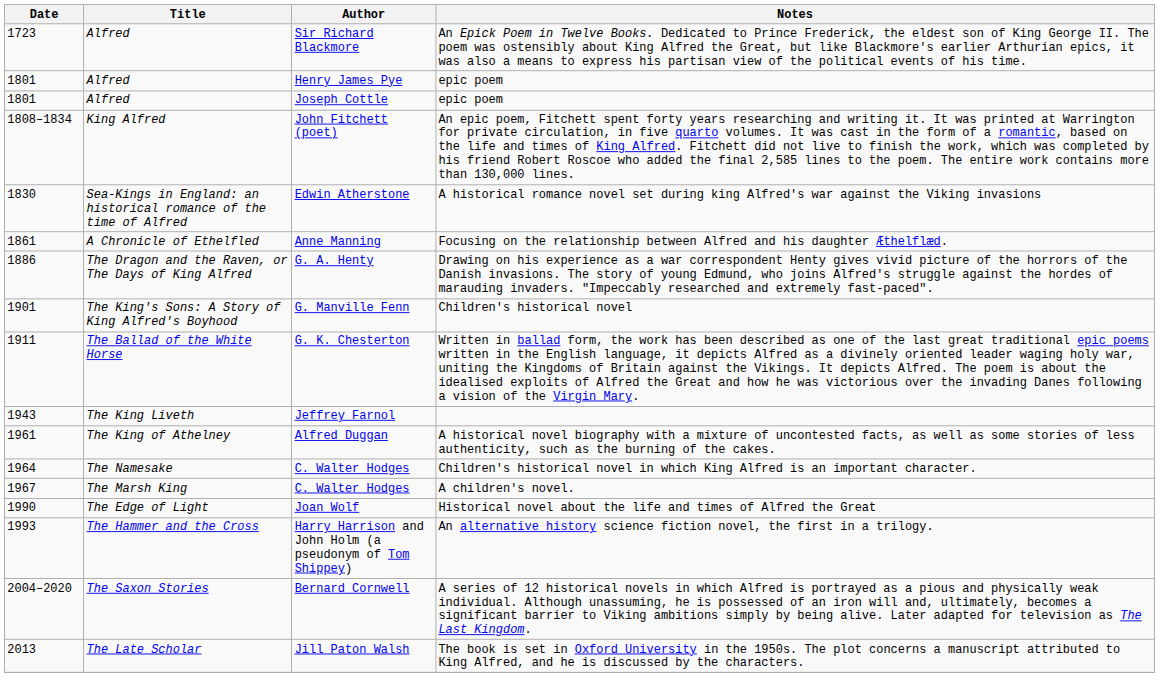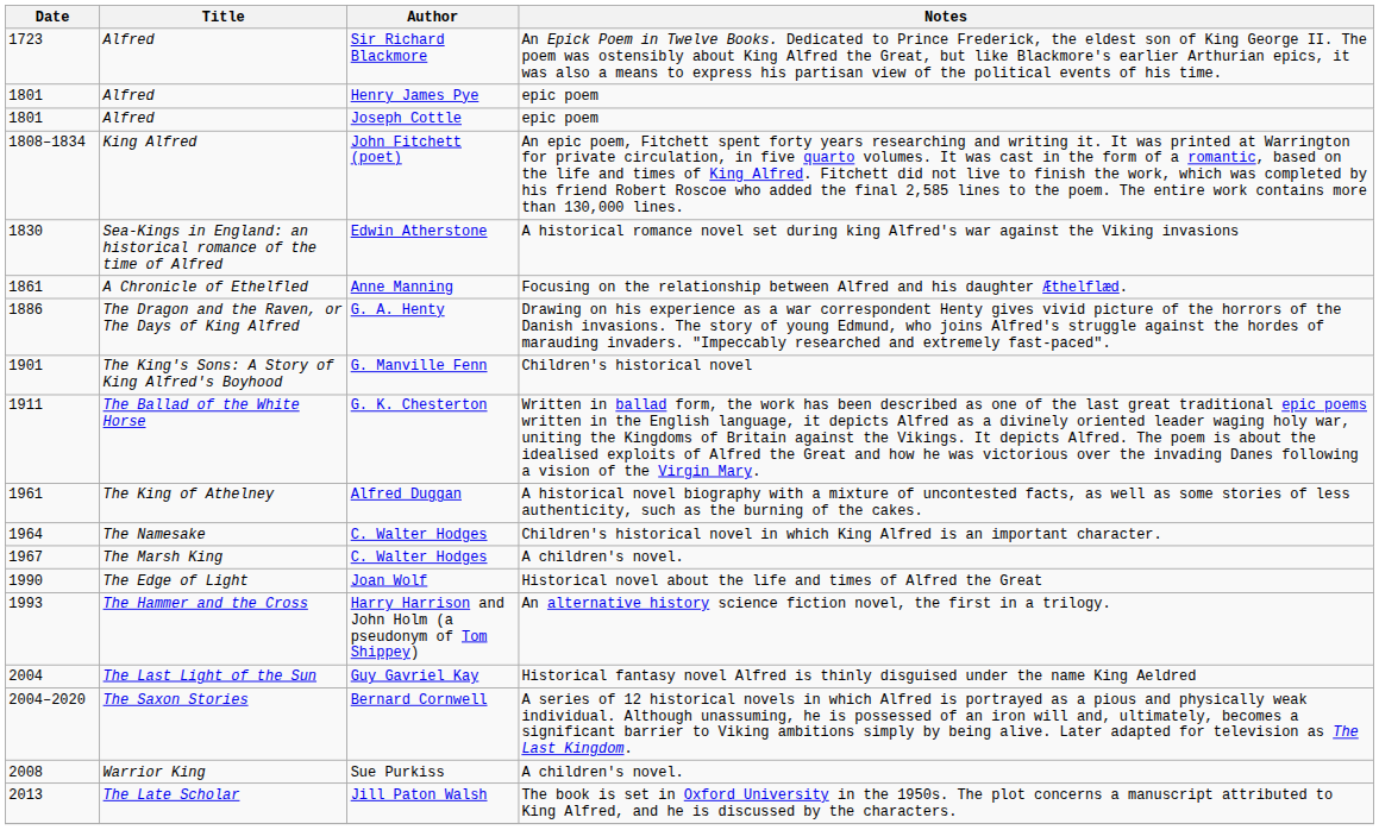- row: 1943 | The King Liveth | Jeffrey Farnol
+ row: 2004 | The Last Light of the Sun | Guy Gavriel Kay | Historical fantasy novel Alfred is thinly disguised under the name King Aeldred
+ row: 2008 | Warrior King | Sue Purkiss | A children's novel.
